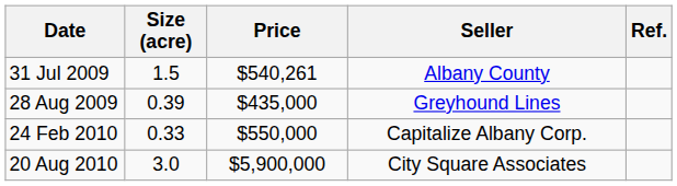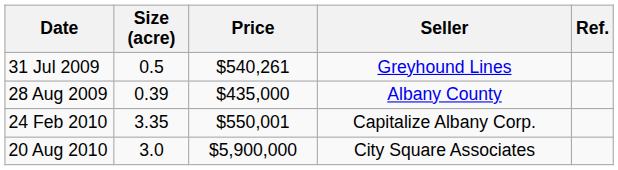31 Jul 2009 | Size (acre): 1.5 -> 0.5
31 Jul 2009 | Seller: Albany County -> Greyhound Lines
28 Aug 2009 | Seller: Greyhound Lines -> Albany County
24 Feb 2010 | Size (acre): 0.33 -> 3.35
24 Feb 2010 | Price: $550,000 -> $550,001
